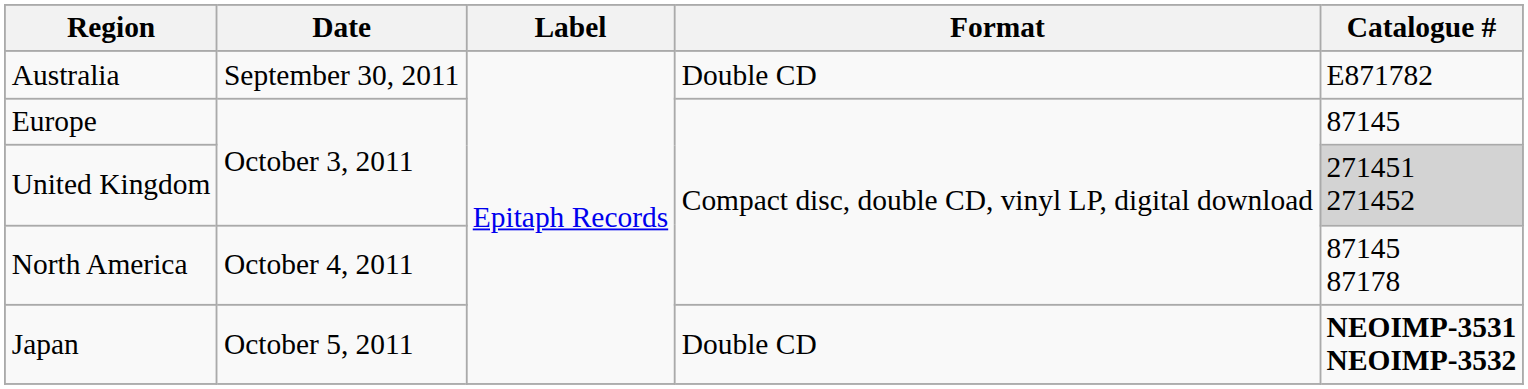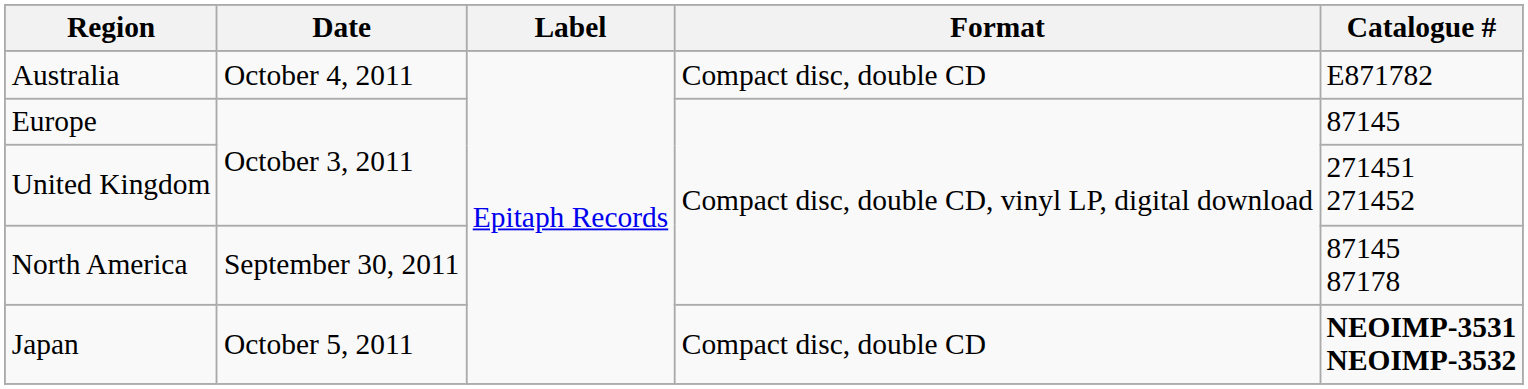Australia | Date: September 30, 2011 -> October 4, 2011
Australia | Format: Double CD -> Compact disc, double CD
United Kingdom | Catalogue #: lightgrey background -> no background
North America | Date: October 4, 2011 -> September 30, 2011
Japan | Format: Double CD -> Compact disc, double CD
